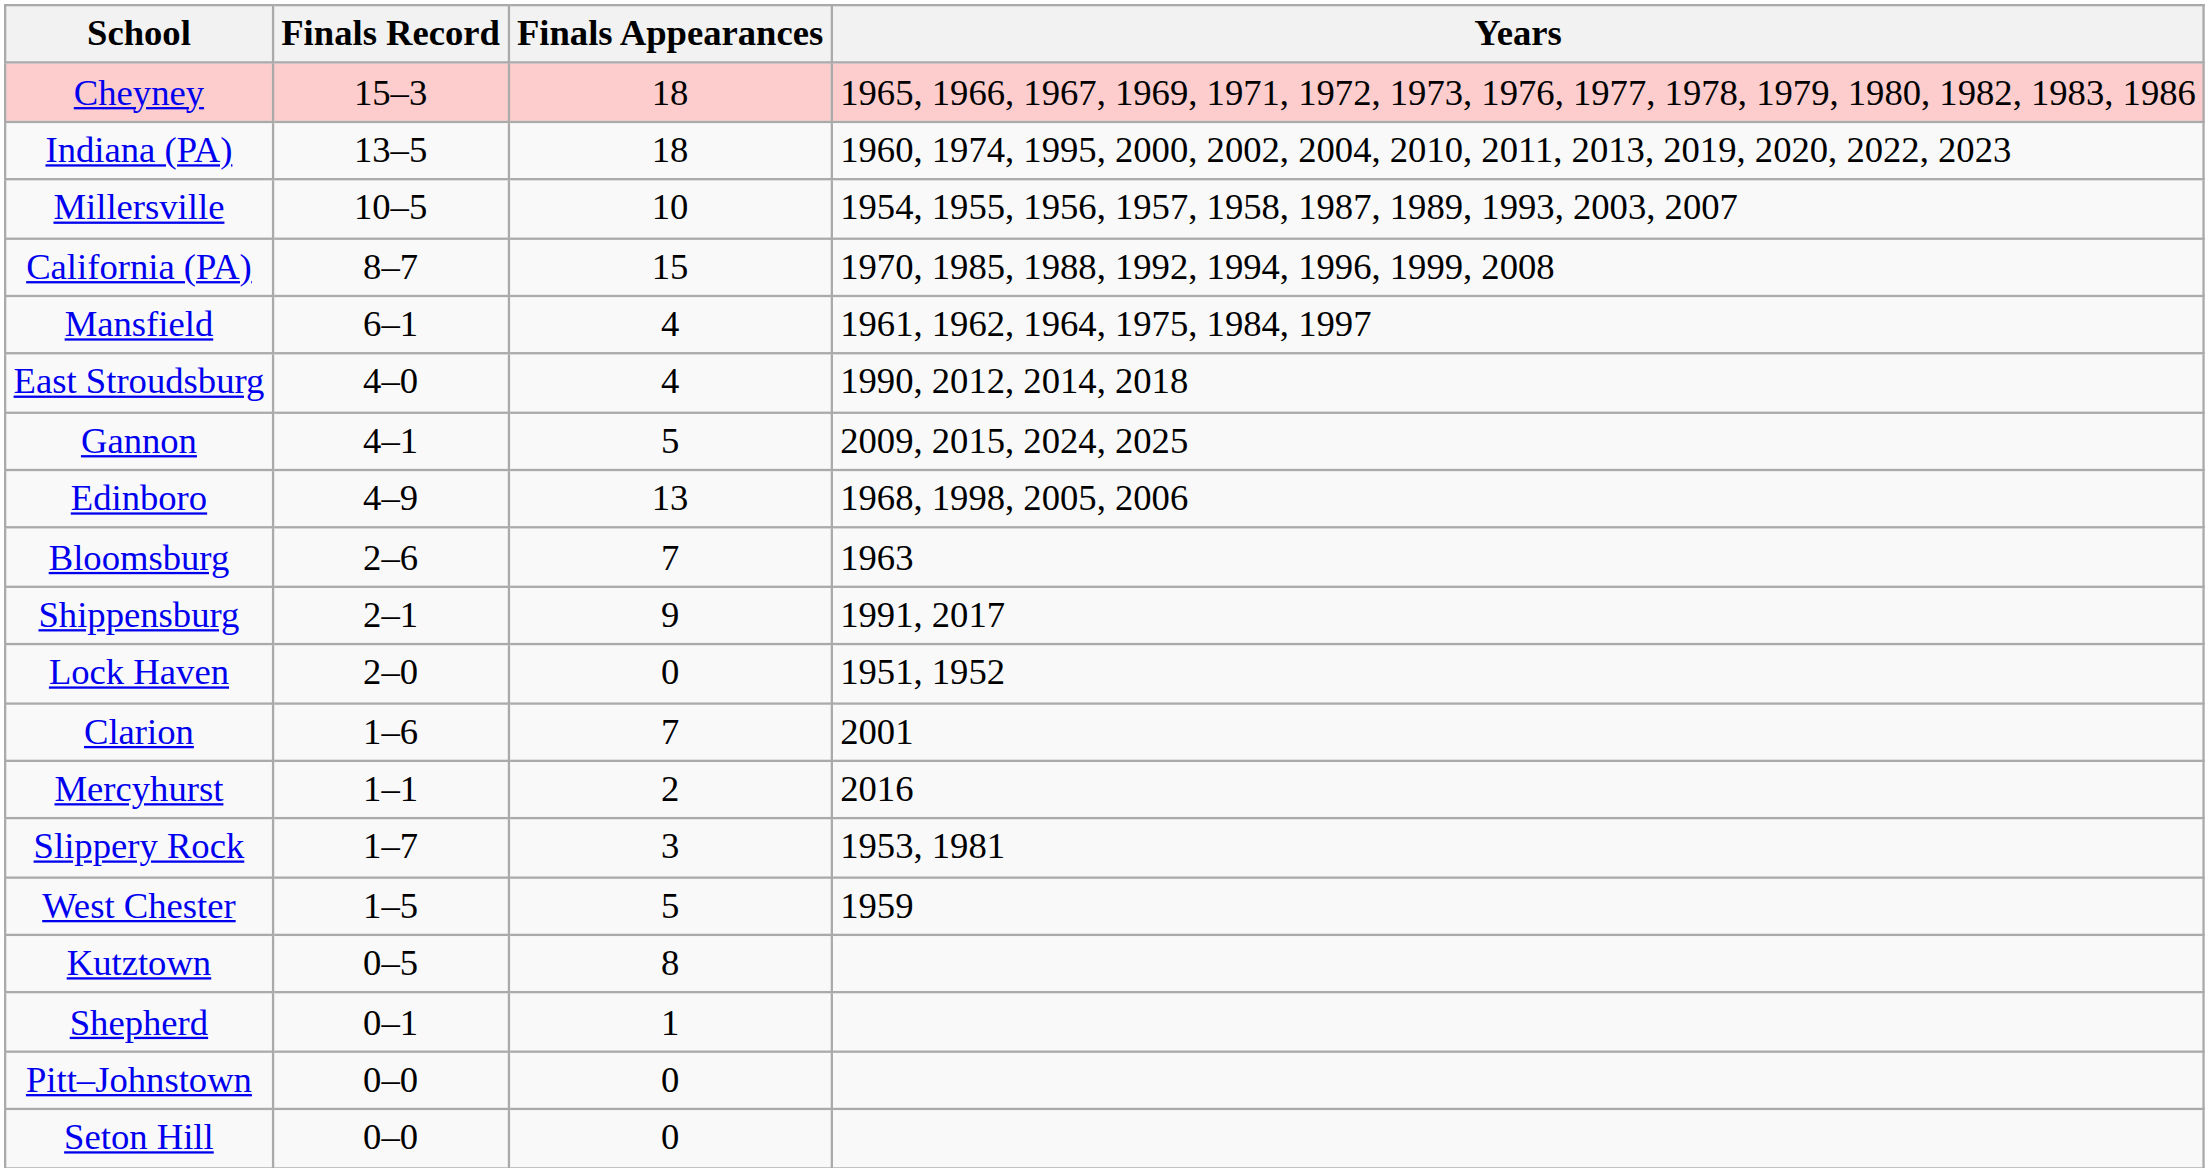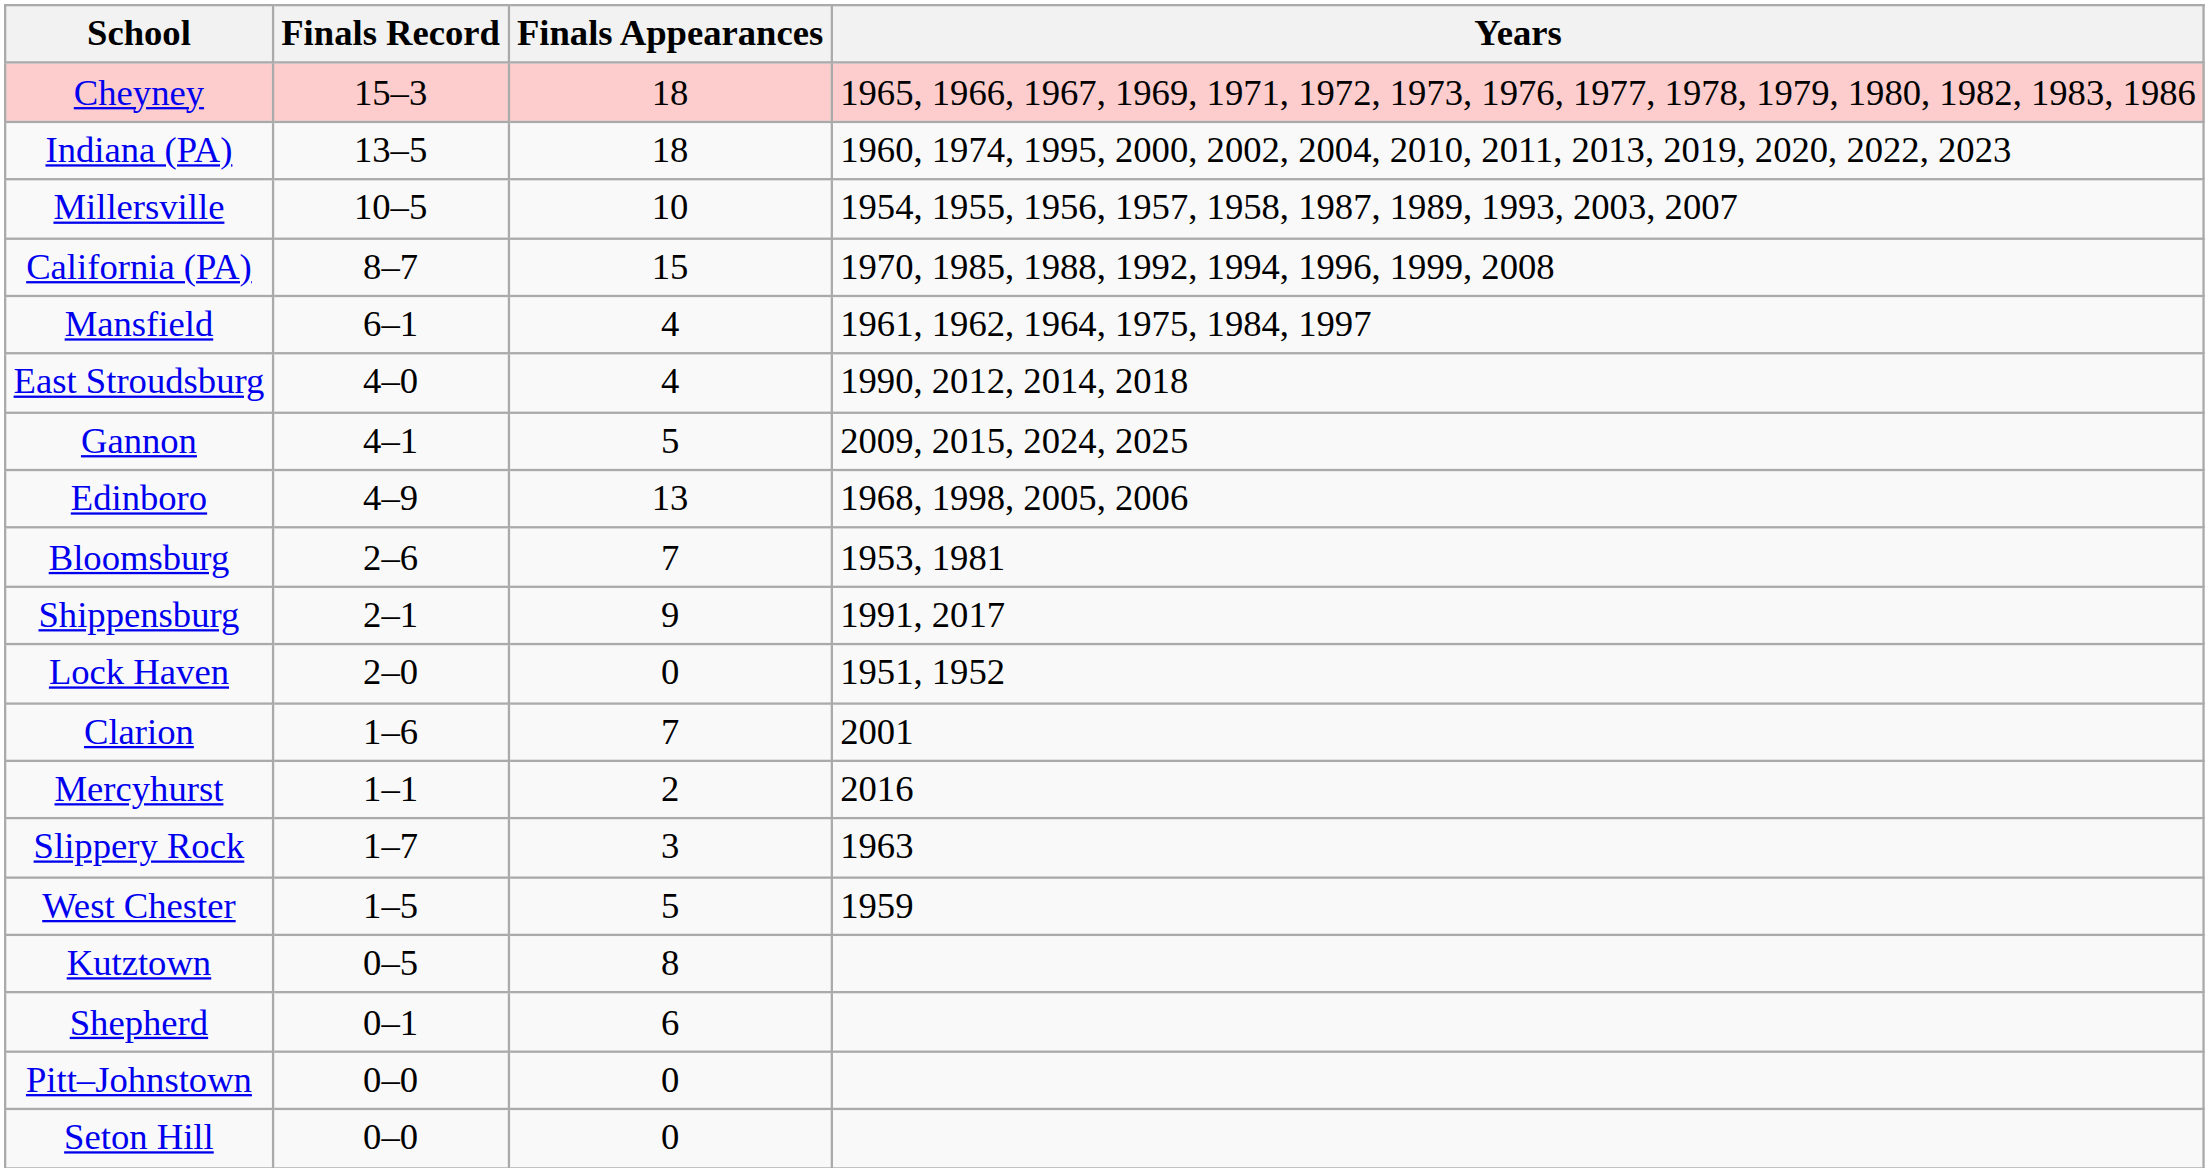Bloomsburg | Years: 1963 -> 1953, 1981
Slippery Rock | Years: 1953, 1981 -> 1963
Shepherd | Finals Appearances: 1 -> 6
